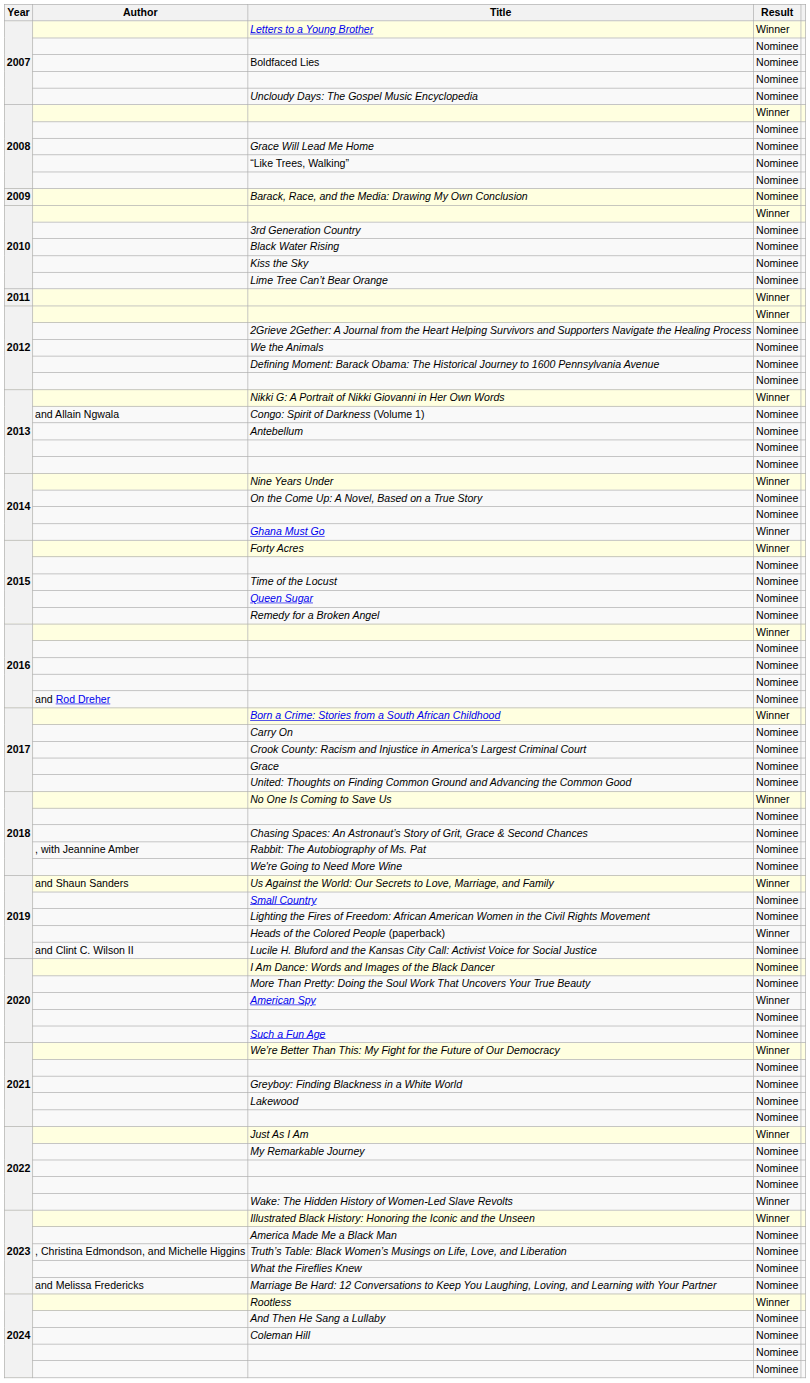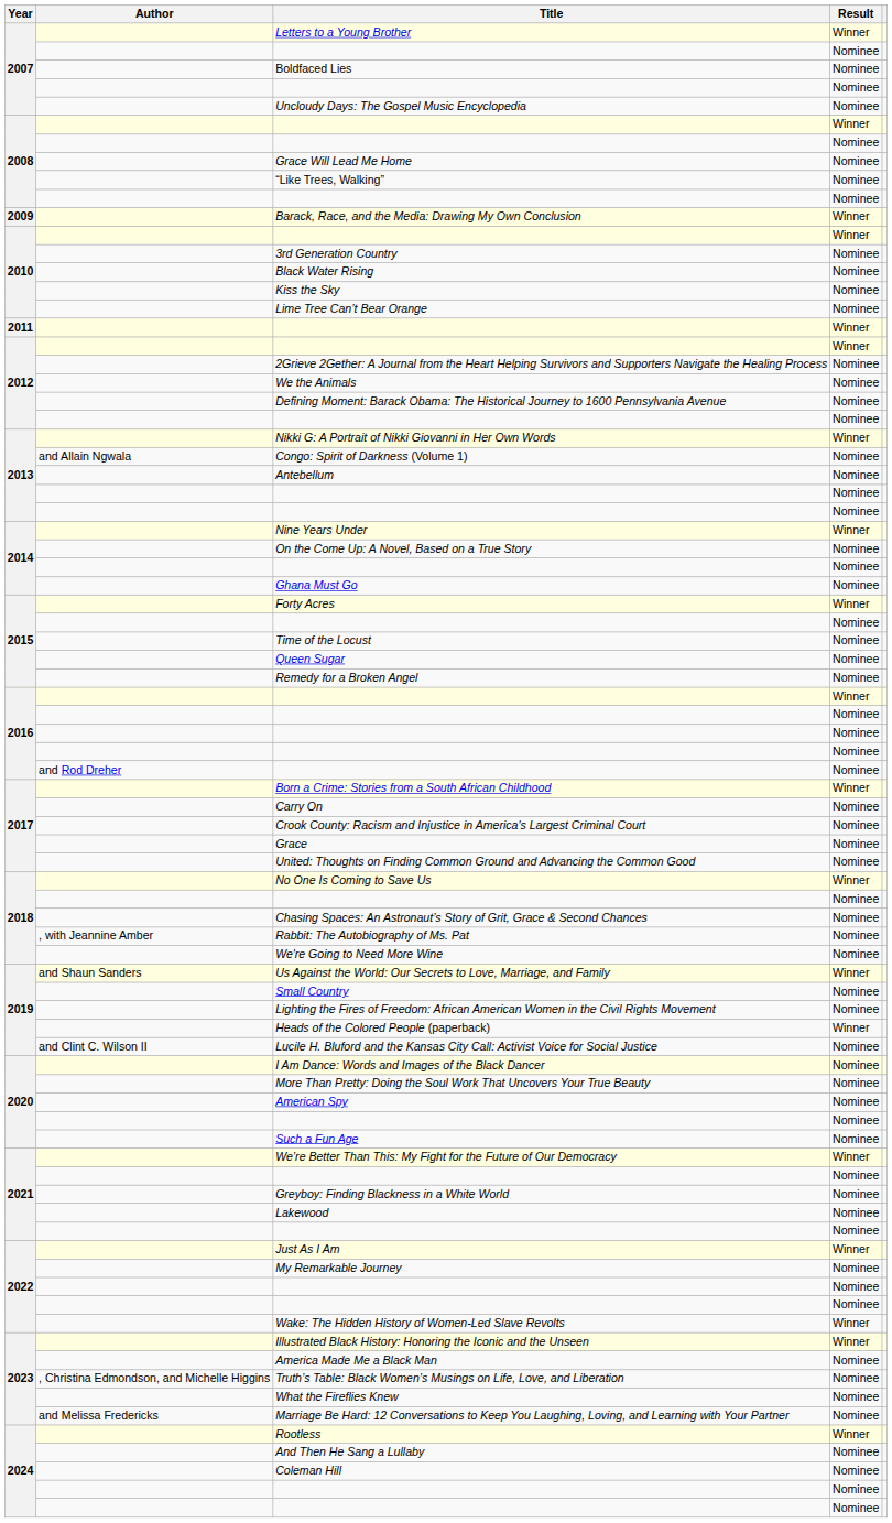Barack, Race, and the Media: Drawing My Own Conclusion | Result: Nominee -> Winner
Ghana Must Go | Result: Winner -> Nominee
American Spy | Result: Winner -> Nominee
